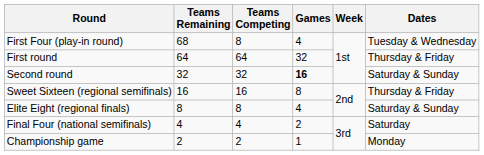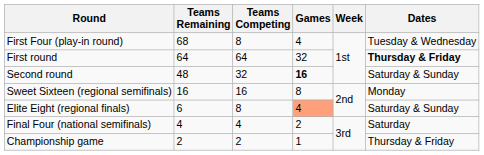First round | Dates: normal -> bold
Second round | Teams Remaining: 32 -> 48
Sweet Sixteen (regional semifinals) | Dates: Thursday & Friday -> Monday
Elite Eight (regional finals) | Teams Remaining: 8 -> 6
Elite Eight (regional finals) | Games: no background -> lightsalmon background
Championship game | Dates: Monday -> Thursday & Friday
